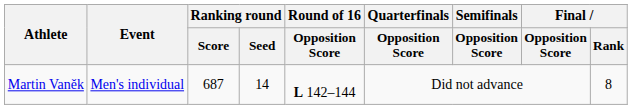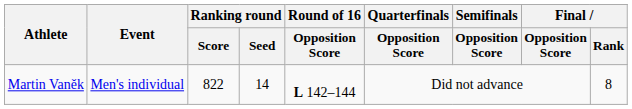Martin Vaněk | Ranking round / Score: 687 -> 822
